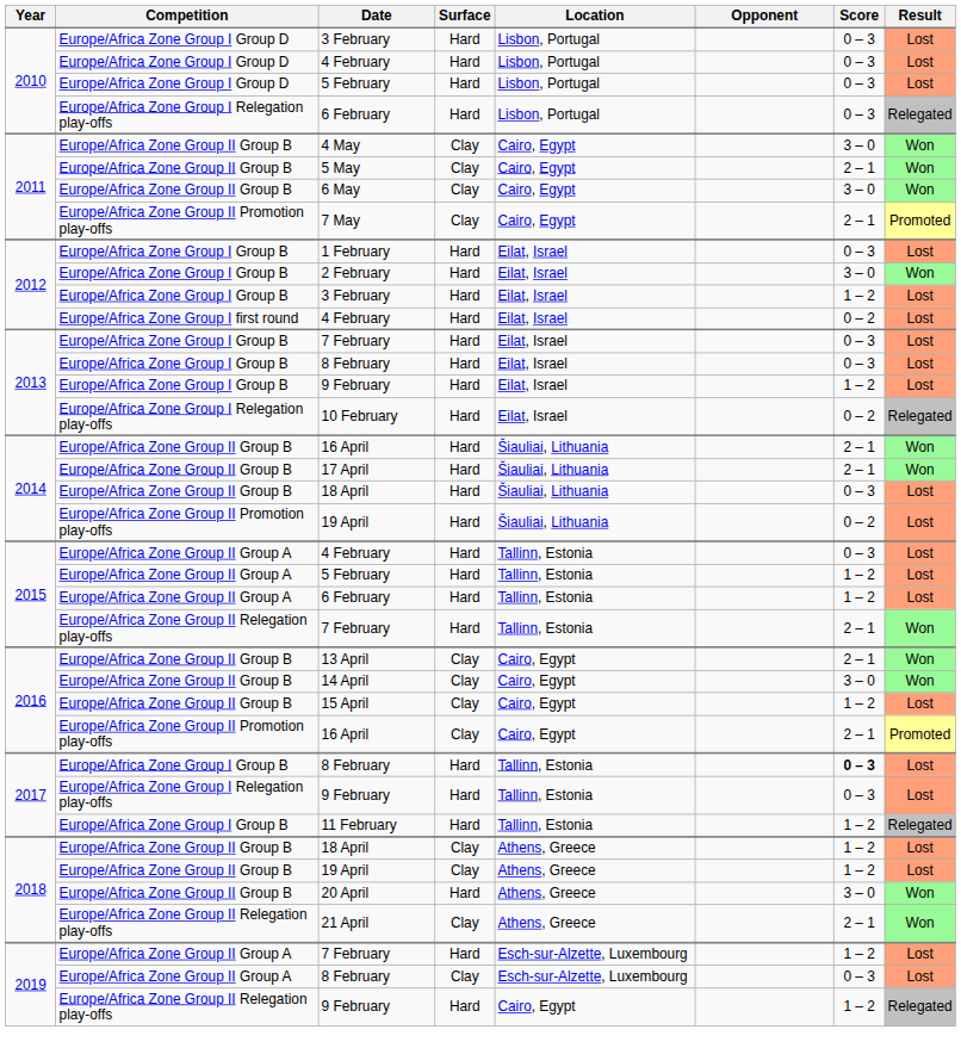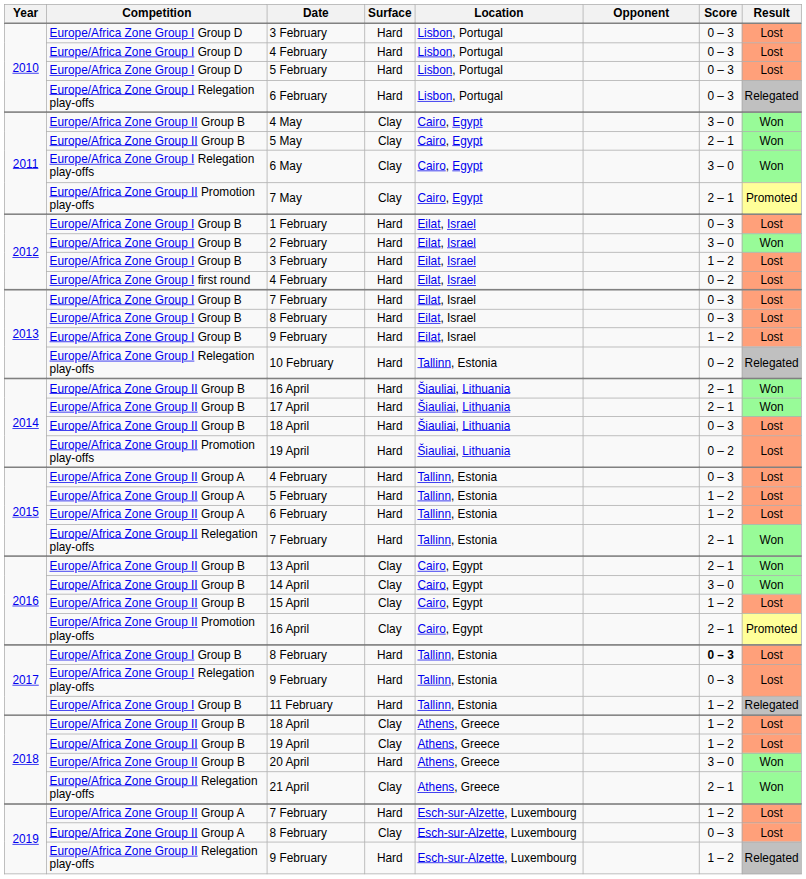6 May | Competition: Europe/Africa Zone Group II Group B -> Europe/Africa Zone Group I Relegation play-offs
10 February | Location: Eilat, Israel -> Tallinn, Estonia
2019 / 9 February | Location: Cairo, Egypt -> Esch-sur-Alzette, Luxembourg
